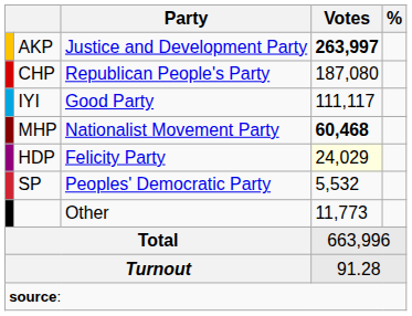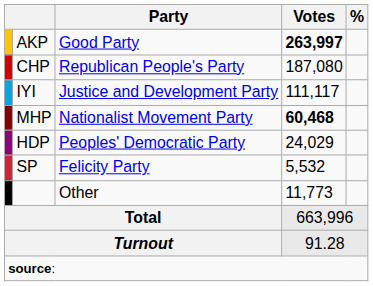AKP | Party: Justice and Development Party -> Good Party
IYI | Party: Good Party -> Justice and Development Party
HDP | Party: Felicity Party -> Peoples' Democratic Party
HDP | Votes: lightyellow background -> no background
SP | Party: Peoples' Democratic Party -> Felicity Party
